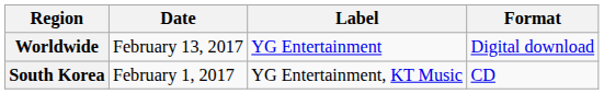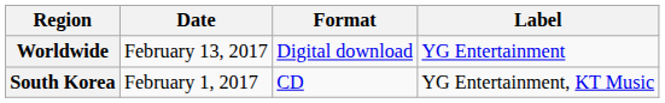columns swapped: Format <-> Label
